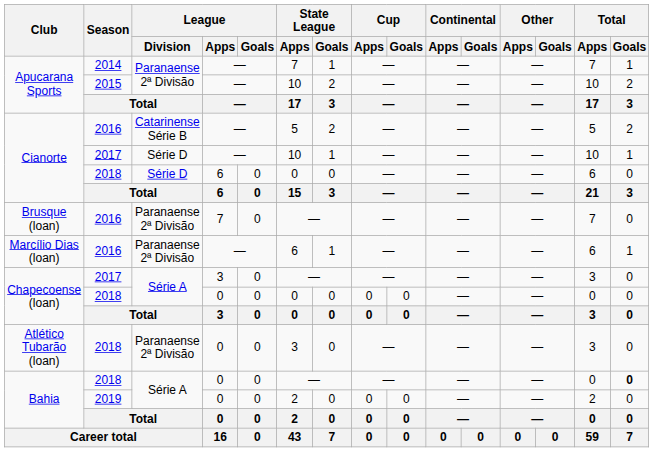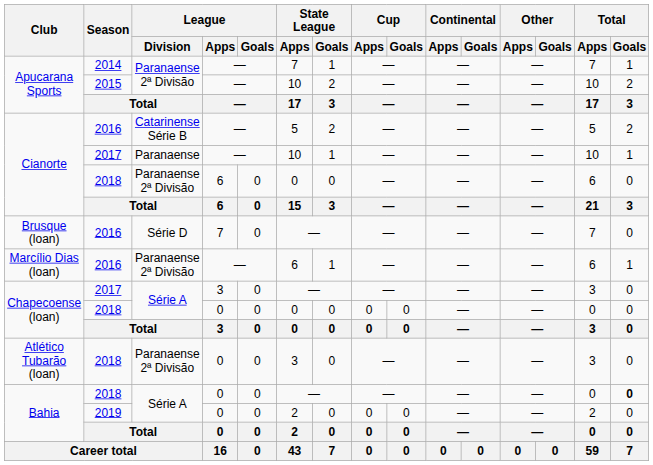Cianorte / 2017 | League / Division: Série D -> Paranaense
Cianorte / 2018 | League / Division: Série D -> Paranaense 2ª Divisão
Brusque (loan) | League / Division: Paranaense 2ª Divisão -> Série D
